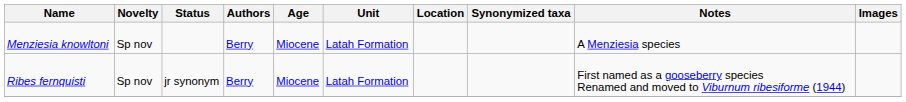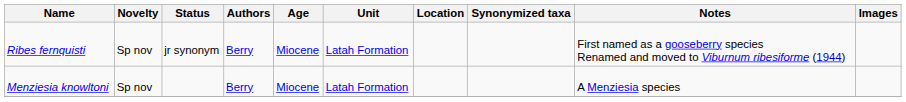rows swapped: Menziesia knowltoni <-> Ribes fernquisti
